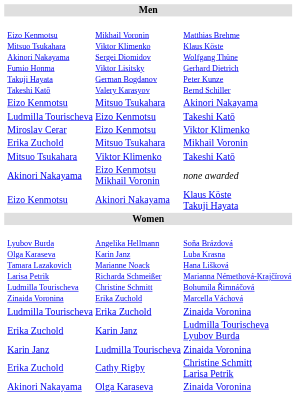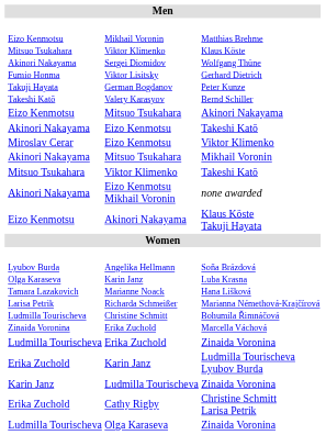Eizo Kenmotsu / Takeshi Katō | column 2: Ludmilla Tourischeva -> Akinori Nakayama
Mitsuo Tsukahara / Mikhail Voronin | column 2: Erika Zuchold -> Akinori Nakayama
Olga Karaseva | column 2: Akinori Nakayama -> Ludmilla Tourischeva
